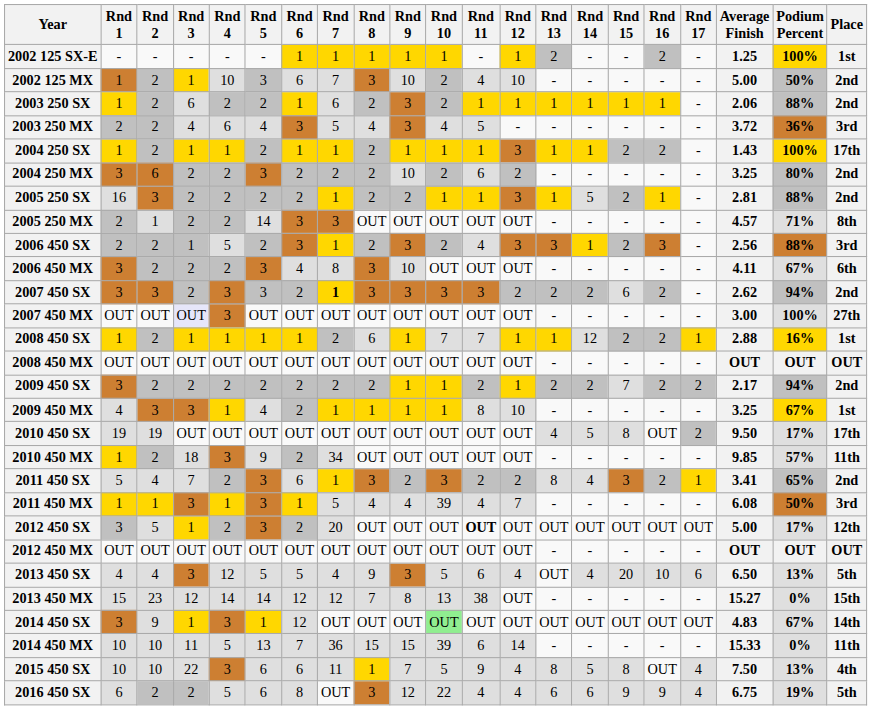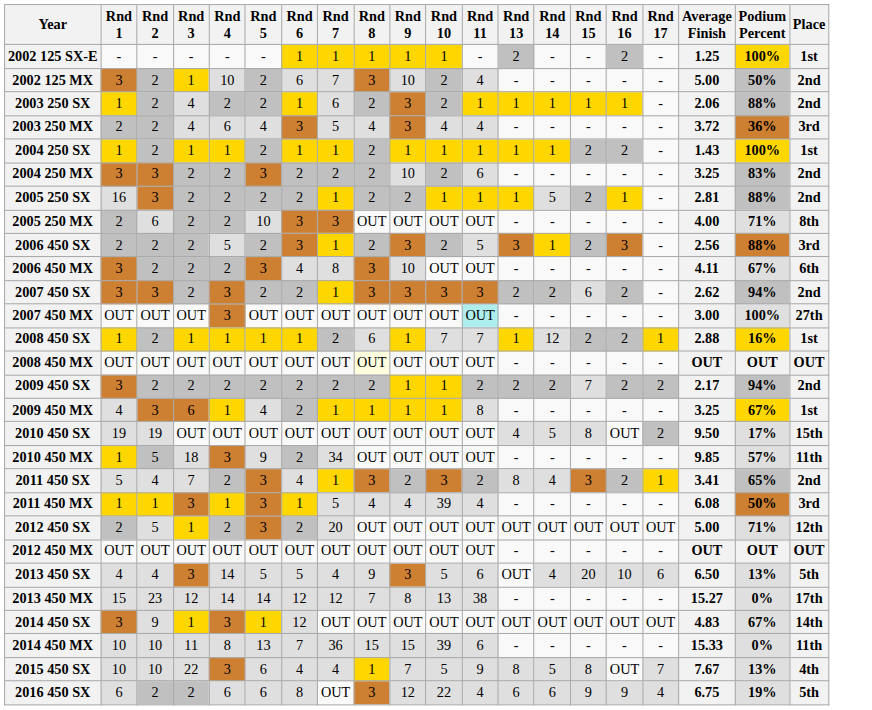- column: Rnd 12 | 1 | 10 | 1 | - | 3 | 2 | 3 | OUT | 3 | OUT | 2 | OUT | 1 | OUT | 1 | 10 | OUT | OUT | 2 | 7 | OUT | OUT | 4 | OUT | OUT | 14 | 4 | 4
2002 125 MX | Rnd 1: 1 -> 3
2002 125 MX | Rnd 5: 3 -> 2
2003 250 SX | Rnd 3: 6 -> 4
2003 250 MX | Rnd 11: 5 -> 4
2004 250 SX | Place: 17th -> 1st
2004 250 MX | Rnd 2: 6 -> 3
2004 250 MX | Podium Percent: 80% -> 83%
2005 250 MX | Rnd 2: 1 -> 6
2005 250 MX | Rnd 5: 14 -> 10
2005 250 MX | Average Finish: 4.57 -> 4.00
2006 450 SX | Rnd 3: 1 -> 2
2006 450 SX | Rnd 11: 4 -> 5
2007 450 SX | Rnd 5: 3 -> 2
2007 450 SX | Rnd 7: bold -> normal
2007 450 MX | Rnd 3: lavender background -> no background
2007 450 MX | Rnd 11: no background -> paleturquoise background
2008 450 MX | Rnd 8: no background -> lightyellow background
2009 450 MX | Rnd 3: 3 -> 6
2010 450 SX | Place: 17th -> 15th
2010 450 MX | Rnd 2: 2 -> 5
2011 450 SX | Rnd 6: 6 -> 4
2012 450 SX | Rnd 1: 3 -> 2
2012 450 SX | Rnd 11: bold -> normal
2012 450 SX | Podium Percent: 17% -> 71%
2013 450 SX | Rnd 4: 12 -> 14
2013 450 MX | Place: 15th -> 17th
2014 450 SX | Rnd 10: lightgreen background -> no background
2014 450 MX | Rnd 4: 5 -> 8
2015 450 SX | Rnd 6: 6 -> 4
2015 450 SX | Rnd 7: 11 -> 4
2015 450 SX | Rnd 17: 4 -> 7
2015 450 SX | Average Finish: 7.50 -> 7.67
2016 450 SX | Rnd 4: 5 -> 6
